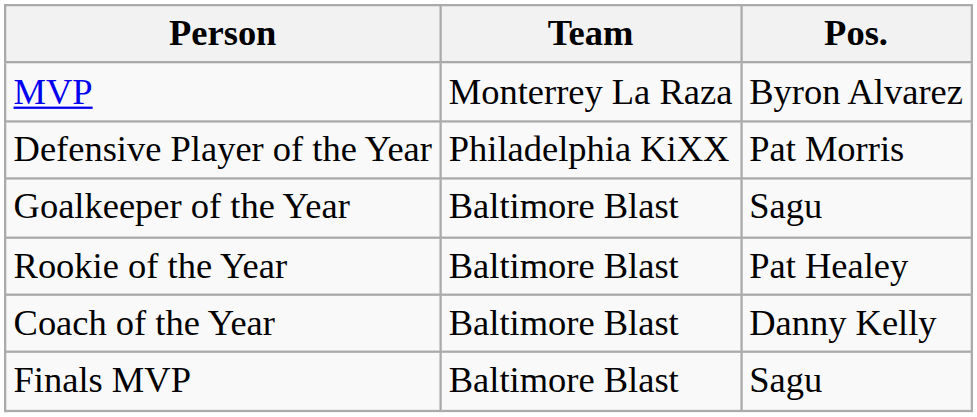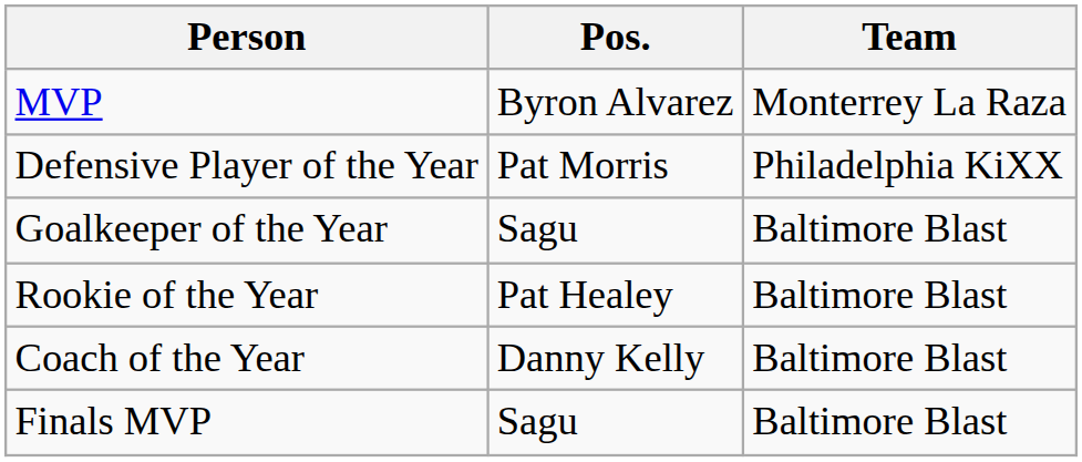columns swapped: Pos. <-> Team
